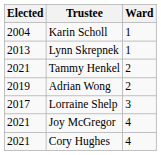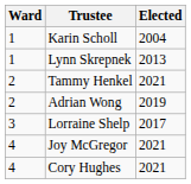columns swapped: Ward <-> Elected
